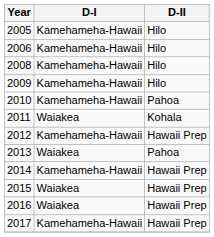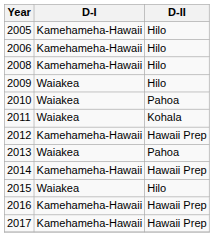2009 | D-I: Kamehameha-Hawaii -> Waiakea
2010 | D-I: Kamehameha-Hawaii -> Waiakea
2015 | D-II: Hawaii Prep -> Hilo
2016 | D-I: Waiakea -> Kamehameha-Hawaii
